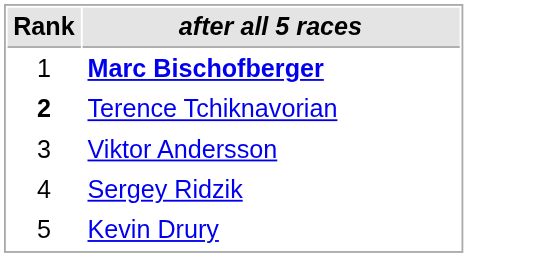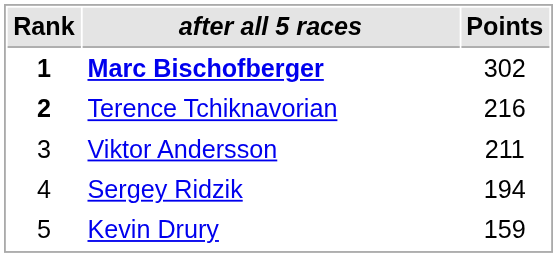+ column: Points | 302 | 216 | 211 | 194 | 159
Marc Bischofberger | Rank: normal -> bold
